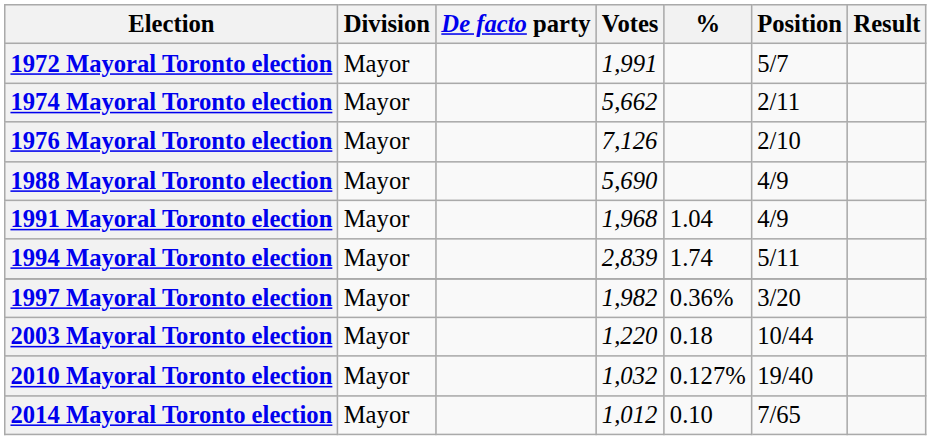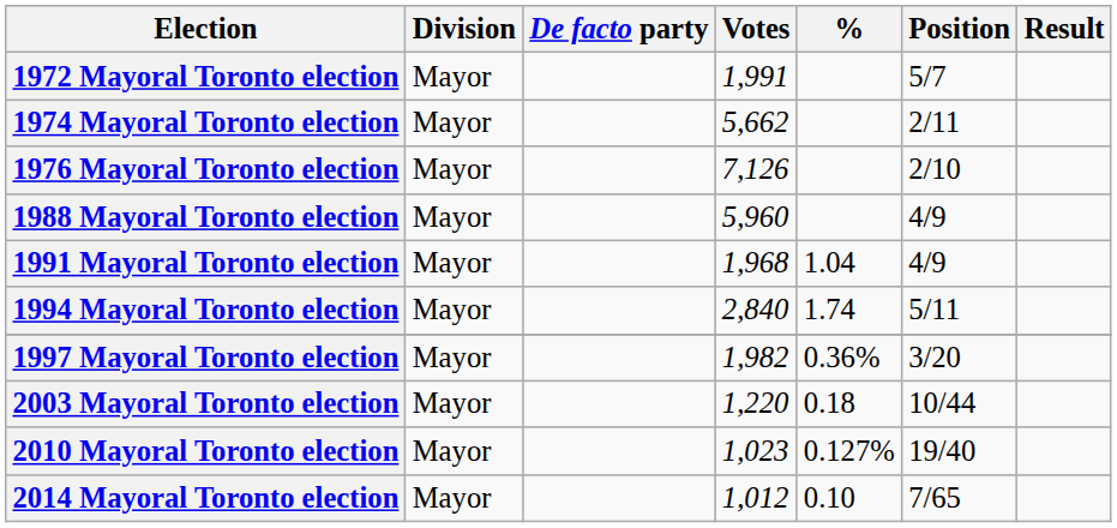1988 Mayoral Toronto election | Votes: 5,690 -> 5,960
1994 Mayoral Toronto election | Votes: 2,839 -> 2,840
2010 Mayoral Toronto election | Votes: 1,032 -> 1,023
